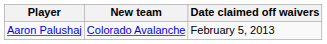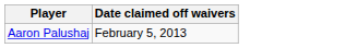- column: New team | Colorado Avalanche
